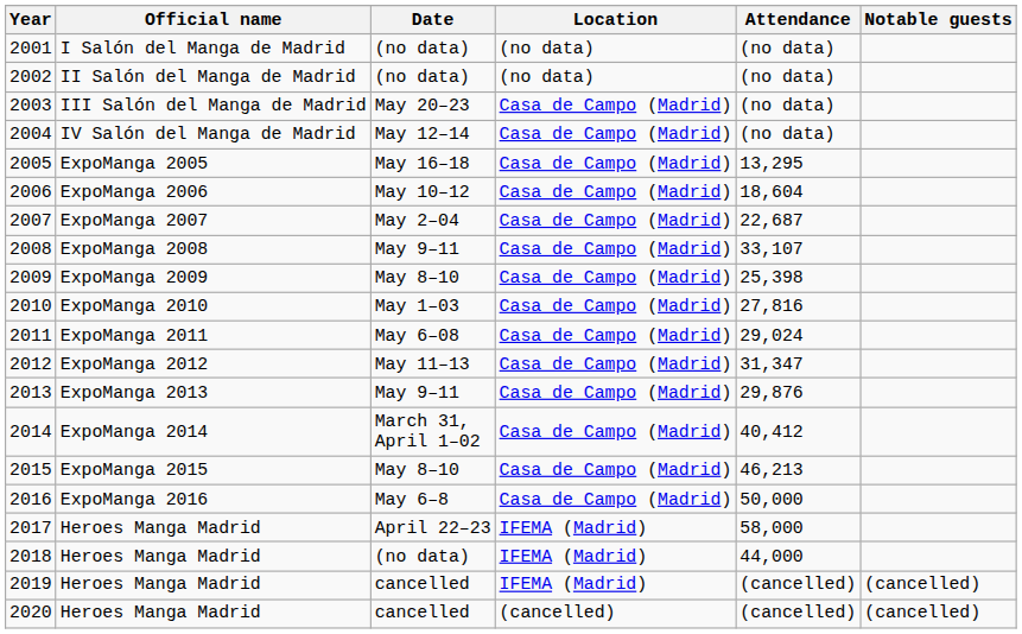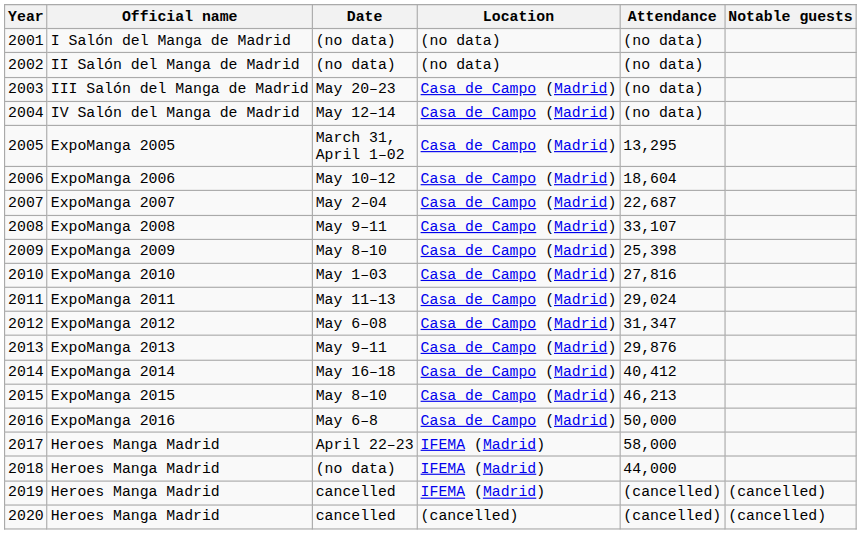2005 | Date: May 16–18 -> March 31, April 1–02
2011 | Date: May 6–08 -> May 11–13
2012 | Date: May 11–13 -> May 6–08
2014 | Date: March 31, April 1–02 -> May 16–18
